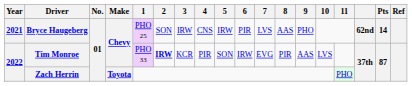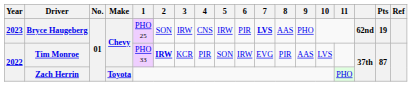Bryce Haugeberg | Year: 2021 -> 2023
Bryce Haugeberg | 7: normal -> bold
Bryce Haugeberg | Pts: 14 -> 19
